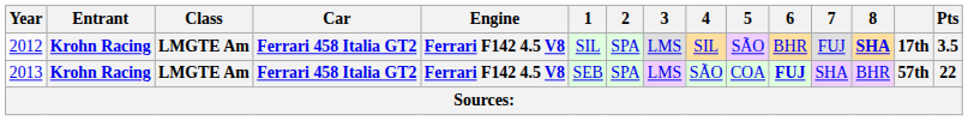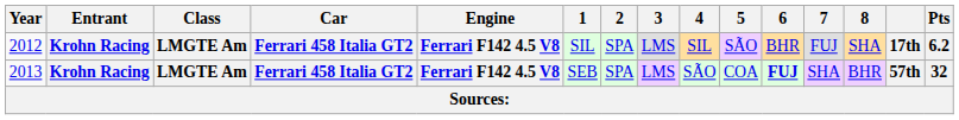2012 | 8: bold -> normal
2012 | Pts: 3.5 -> 6.2
2013 | Pts: 22 -> 32
